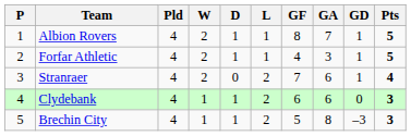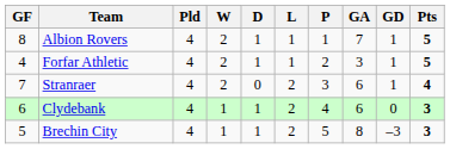columns swapped: P <-> GF
